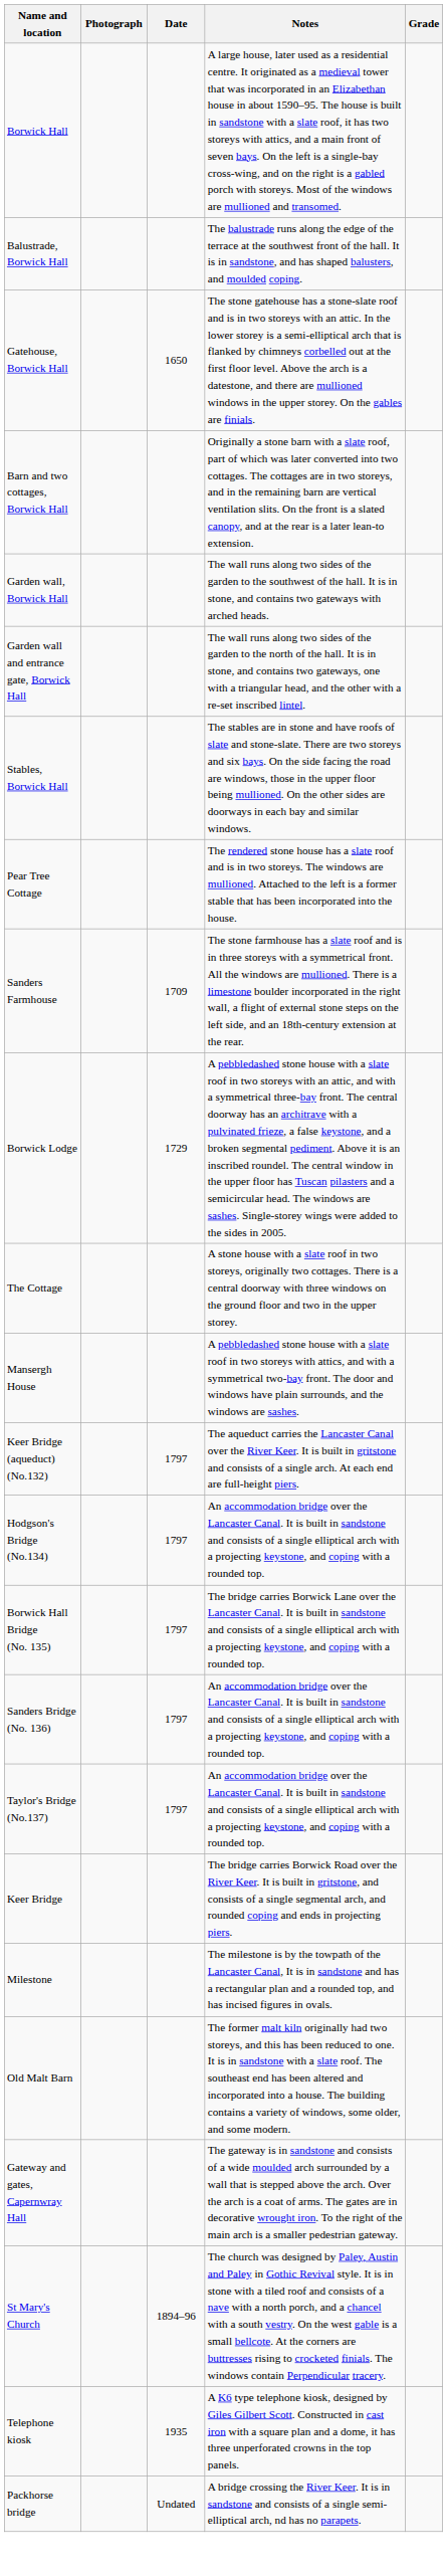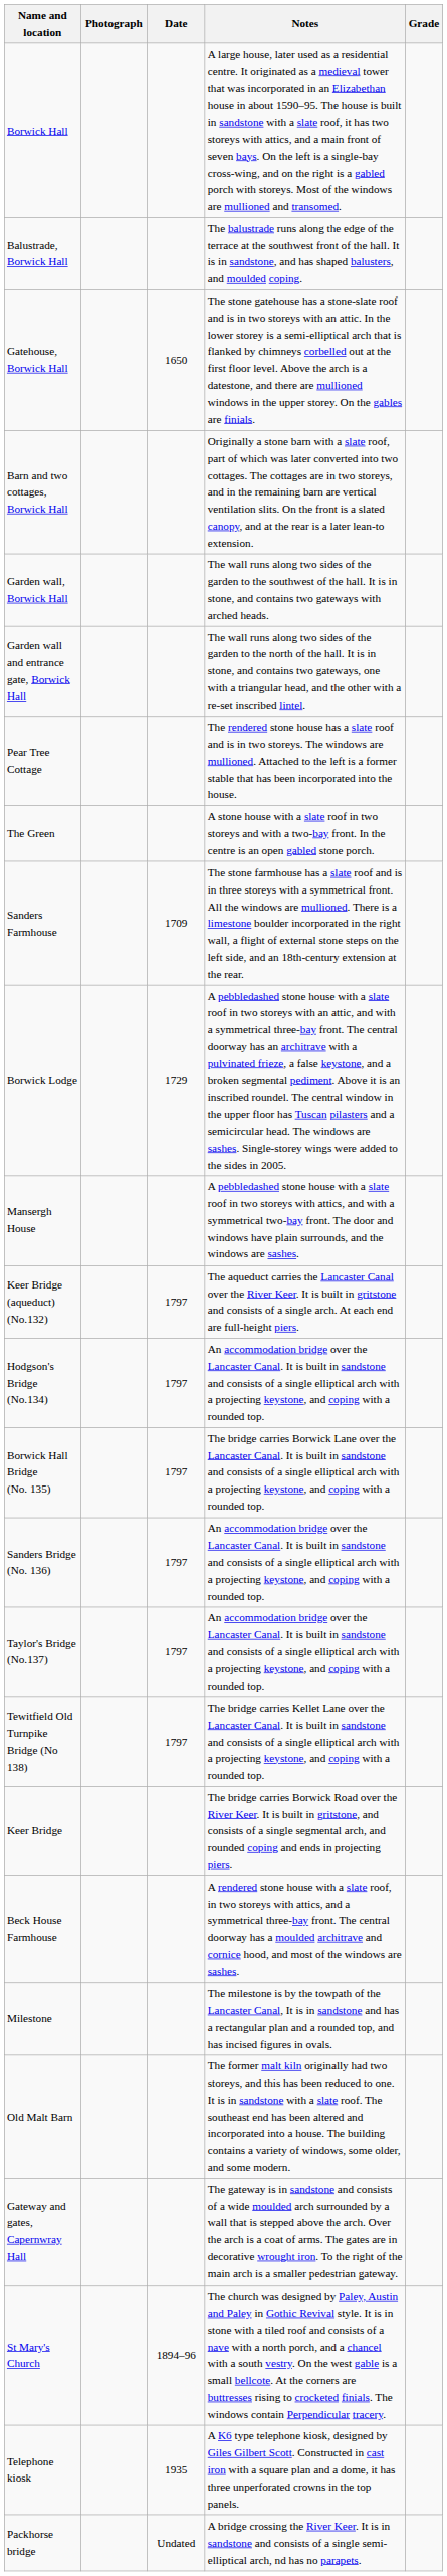- row: Stables, Borwick Hall | The stables are in stone and have roofs of slate and stone-slate. There are two storeys and six bays. On the side facing the road are windows, those in the upper floor being mullioned. On the other sides are doorways in each bay and similar windows.
+ row: The Green | A stone house with a slate roof in two storeys and with a two-bay front. In the centre is an open gabled stone porch.
- row: The Cottage | A stone house with a slate roof in two storeys, originally two cottages. There is a central doorway with three windows on the ground floor and two in the upper storey.
+ row: Tewitfield Old Turnpike Bridge (No 138) | 1797 | The bridge carries Kellet Lane over the Lancaster Canal. It is built in sandstone and consists of a single elliptical arch with a projecting keystone, and coping with a rounded top.
+ row: Beck House Farmhouse | A rendered stone house with a slate roof, in two storeys with attics, and a symmetrical three-bay front. The central doorway has a moulded architrave and cornice hood, and most of the windows are sashes.
